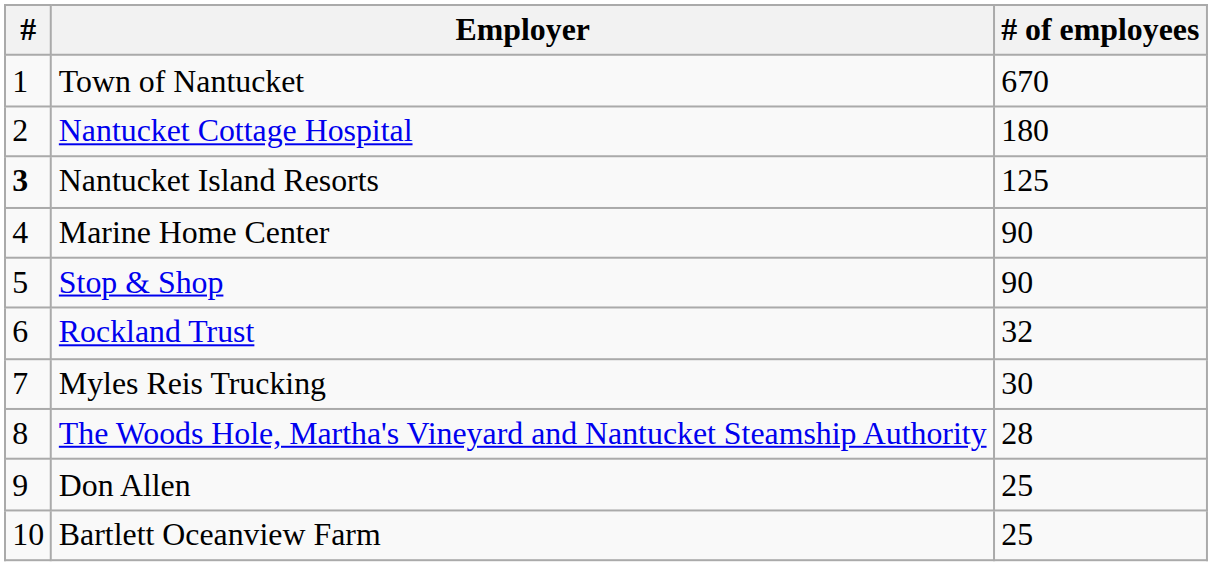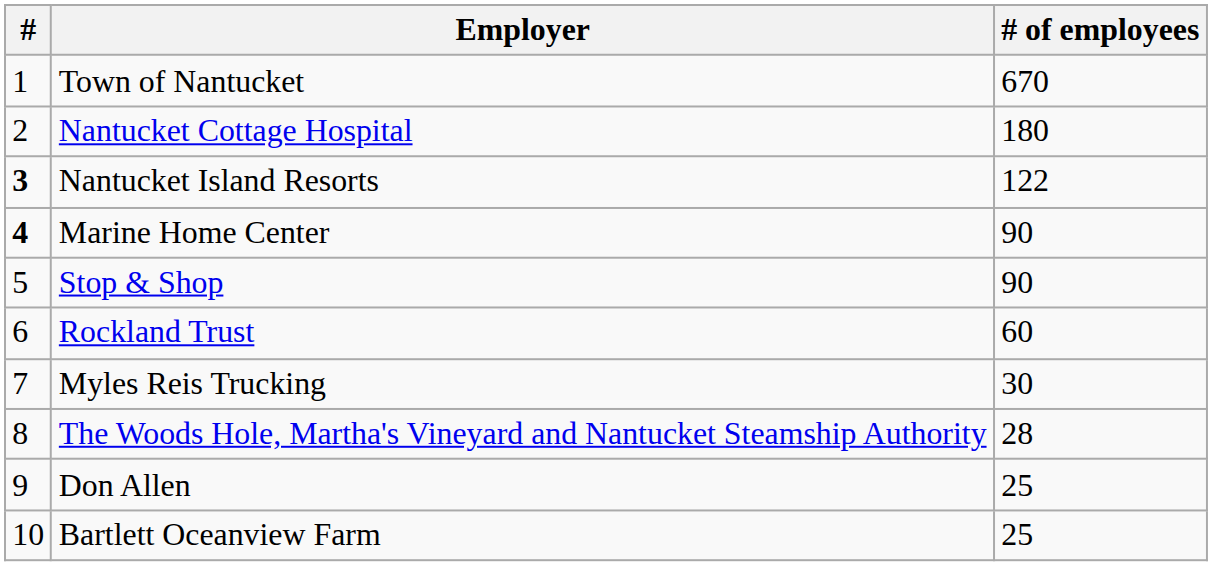Nantucket Island Resorts | # of employees: 125 -> 122
Marine Home Center | #: normal -> bold
Rockland Trust | # of employees: 32 -> 60
